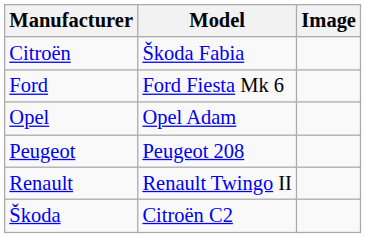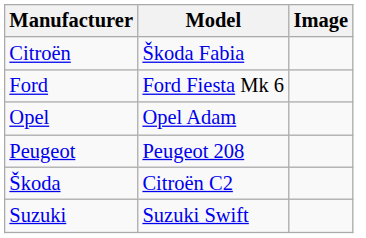- row: Renault | Renault Twingo II
+ row: Suzuki | Suzuki Swift
